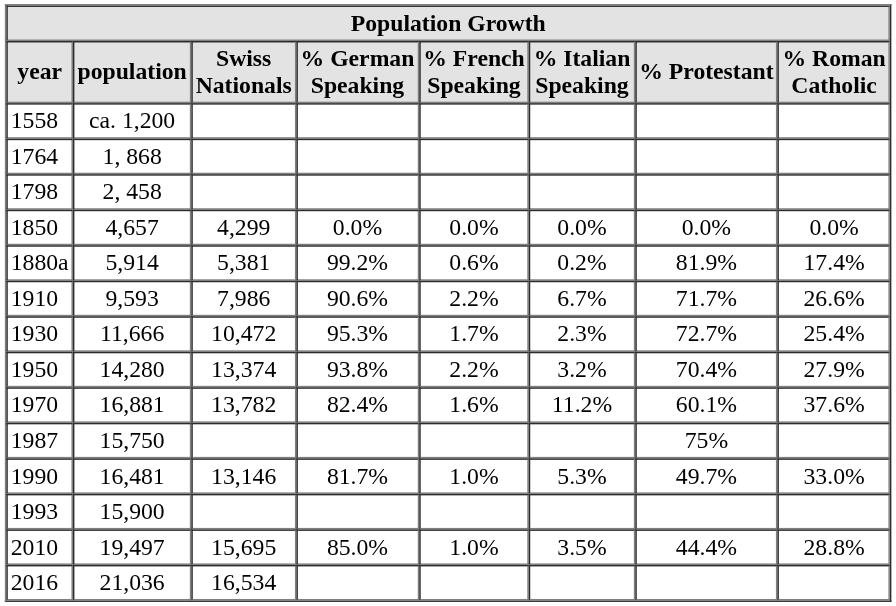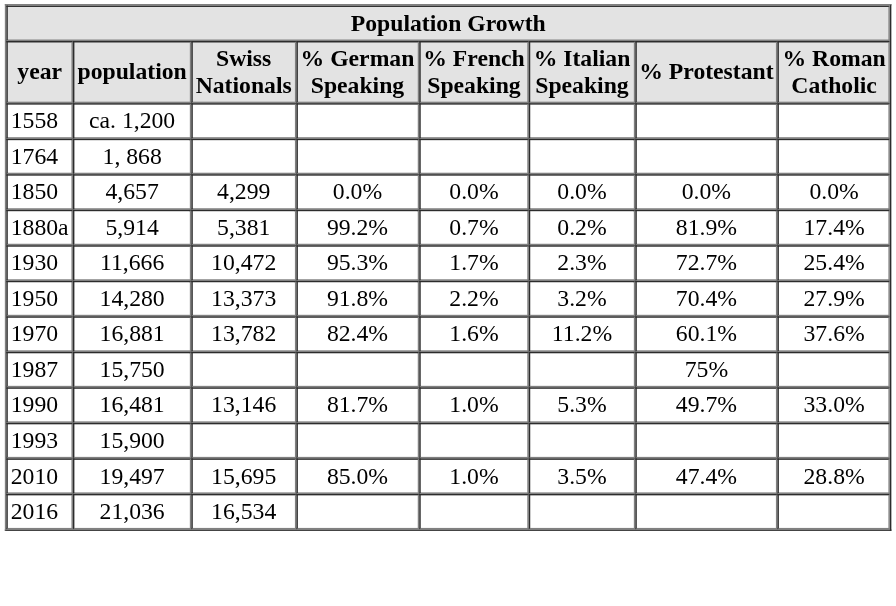- row: 1798 | 2, 458
1880a | % French Speaking: 0.6% -> 0.7%
- row: 1910 | 9,593 | 7,986 | 90.6% | 2.2% | 6.7% | 71.7% | 26.6%
1950 | Swiss Nationals: 13,374 -> 13,373
1950 | % German Speaking: 93.8% -> 91.8%
2010 | % Protestant: 44.4% -> 47.4%
